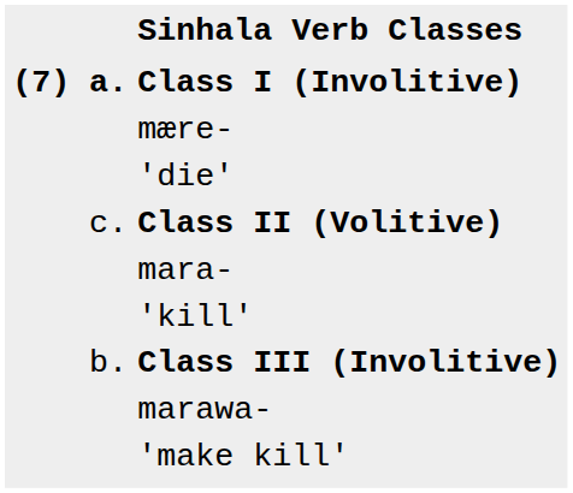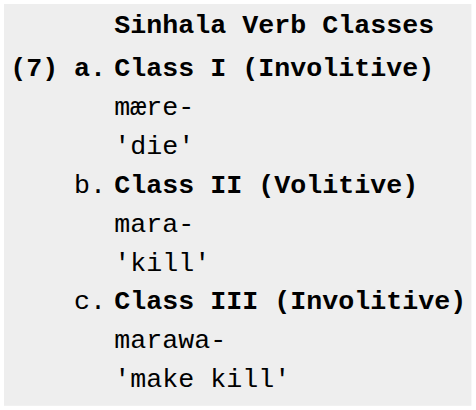Class II (Volitive) | column 1: c. -> b.
Class III (Involitive) | column 1: b. -> c.
